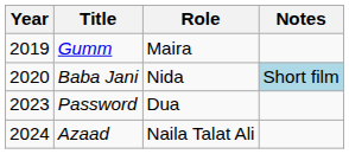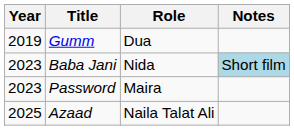Gumm | Role: Maira -> Dua
Baba Jani | Year: 2020 -> 2023
Password | Role: Dua -> Maira
Azaad | Year: 2024 -> 2025
